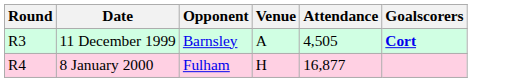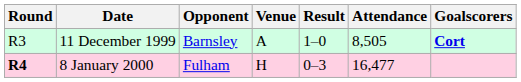+ column: Result | 1–0 | 0–3
11 December 1999 | Attendance: 4,505 -> 8,505
8 January 2000 | Round: normal -> bold
8 January 2000 | Attendance: 16,877 -> 16,477
